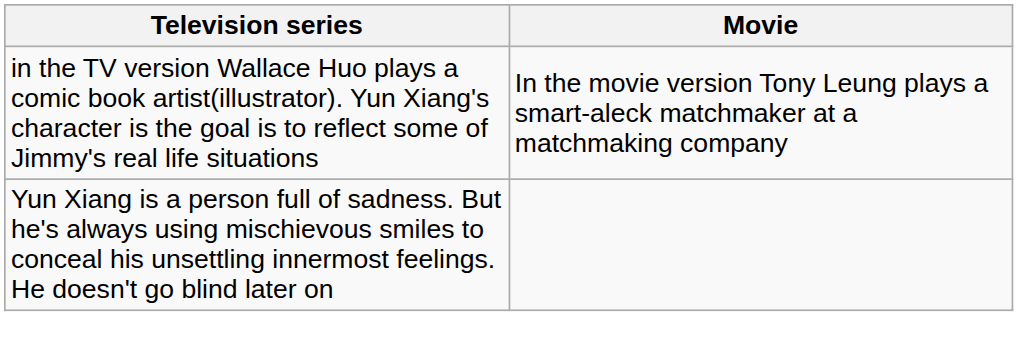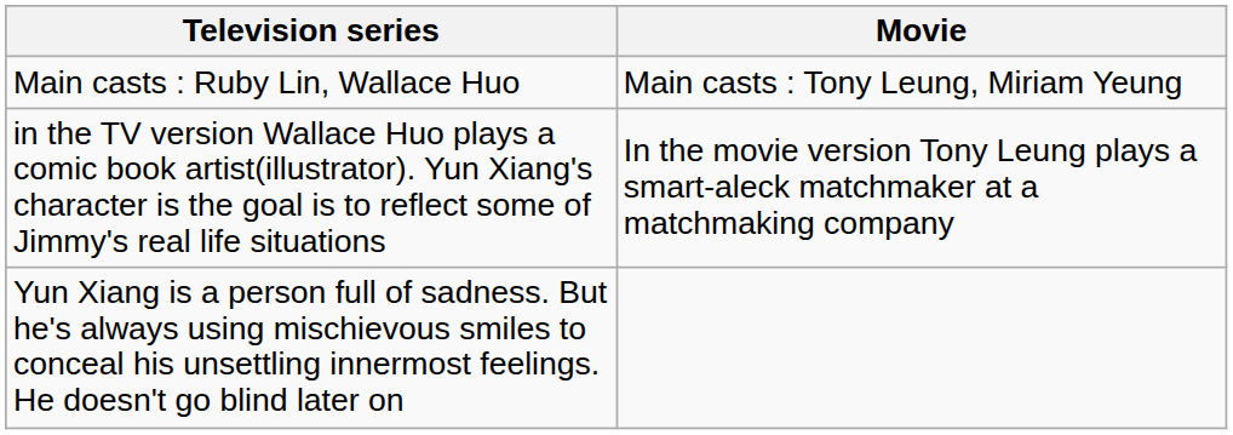+ row: Main casts : Ruby Lin, Wallace Huo | Main casts : Tony Leung, Miriam Yeung
